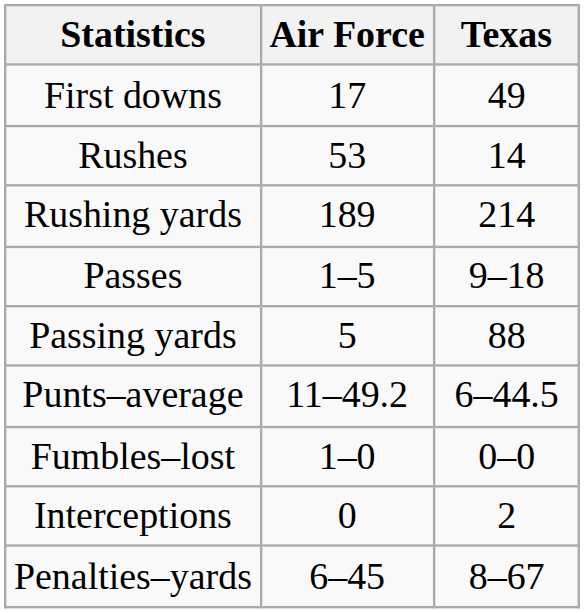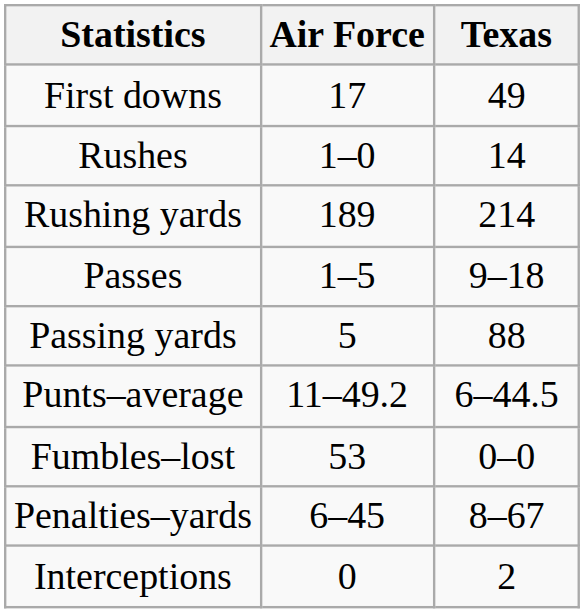Rushes | Air Force: 53 -> 1–0
Fumbles–lost | Air Force: 1–0 -> 53
rows swapped: Interceptions <-> Penalties–yards
